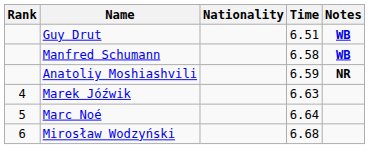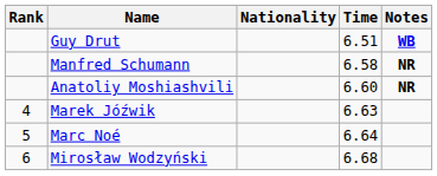Manfred Schumann | Notes: WB -> NR
Anatoliy Moshiashvili | Time: 6.59 -> 6.60
